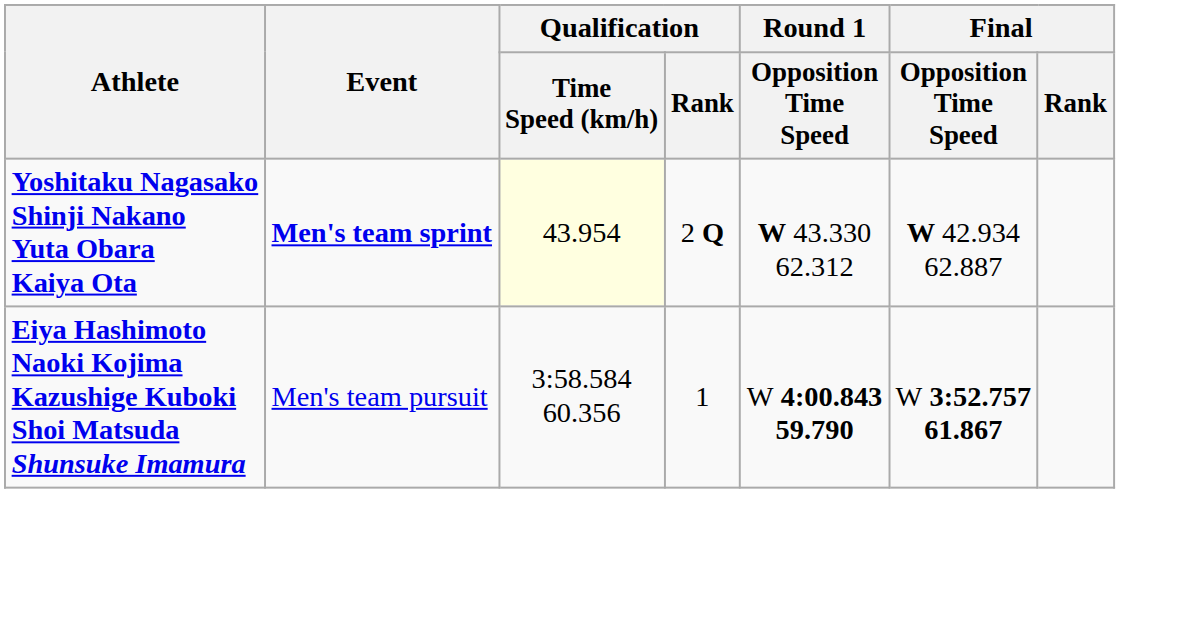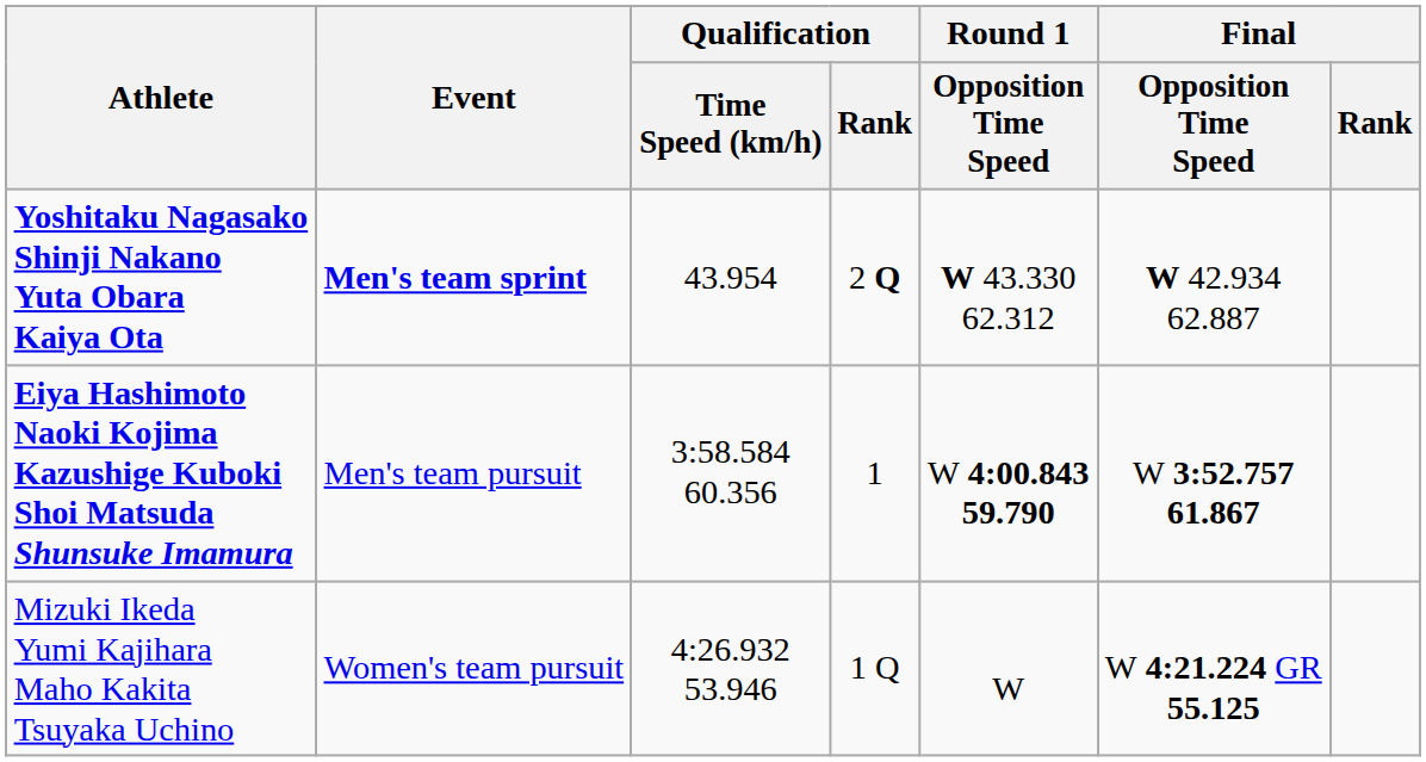Yoshitaku Nagasako Shinji Nakano Yuta Obara Kaiya Ota | Qualification / Time Speed (km/h): lightyellow background -> no background
+ row: Mizuki Ikeda Yumi Kajihara Maho Kakita Tsuyaka Uchino | Women's team pursuit | 4:26.932 53.946 | 1 Q | W | W 4:21.224 GR 55.125
